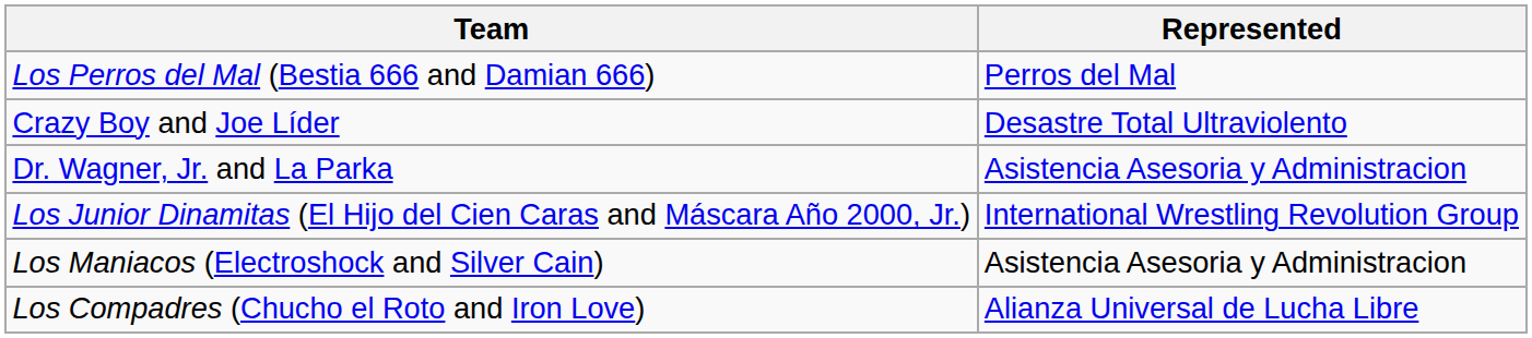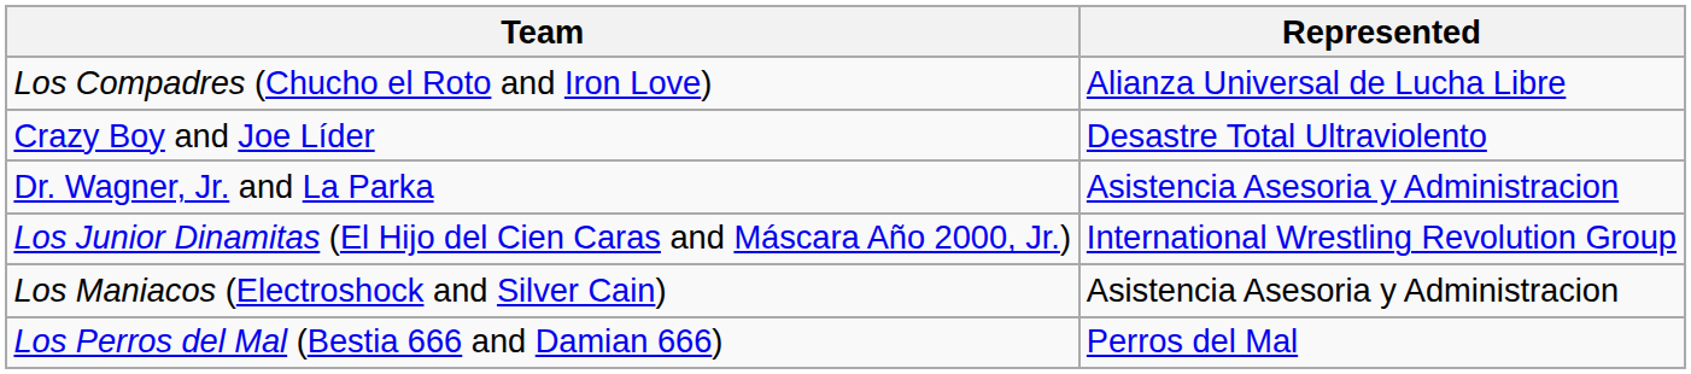rows swapped: Los Compadres (Chucho el Roto and Iron Love) <-> Los Perros del Mal (Bestia 666 and Damian 666)
